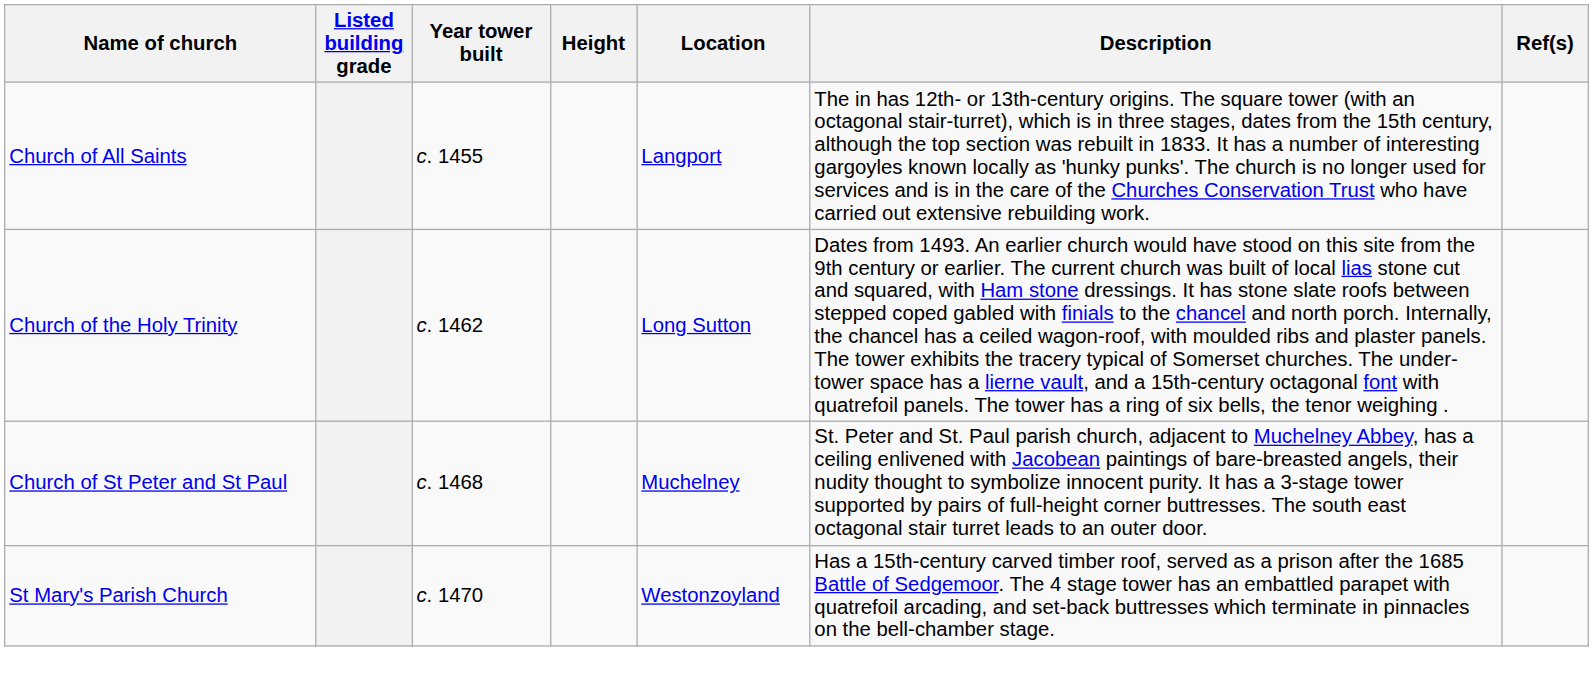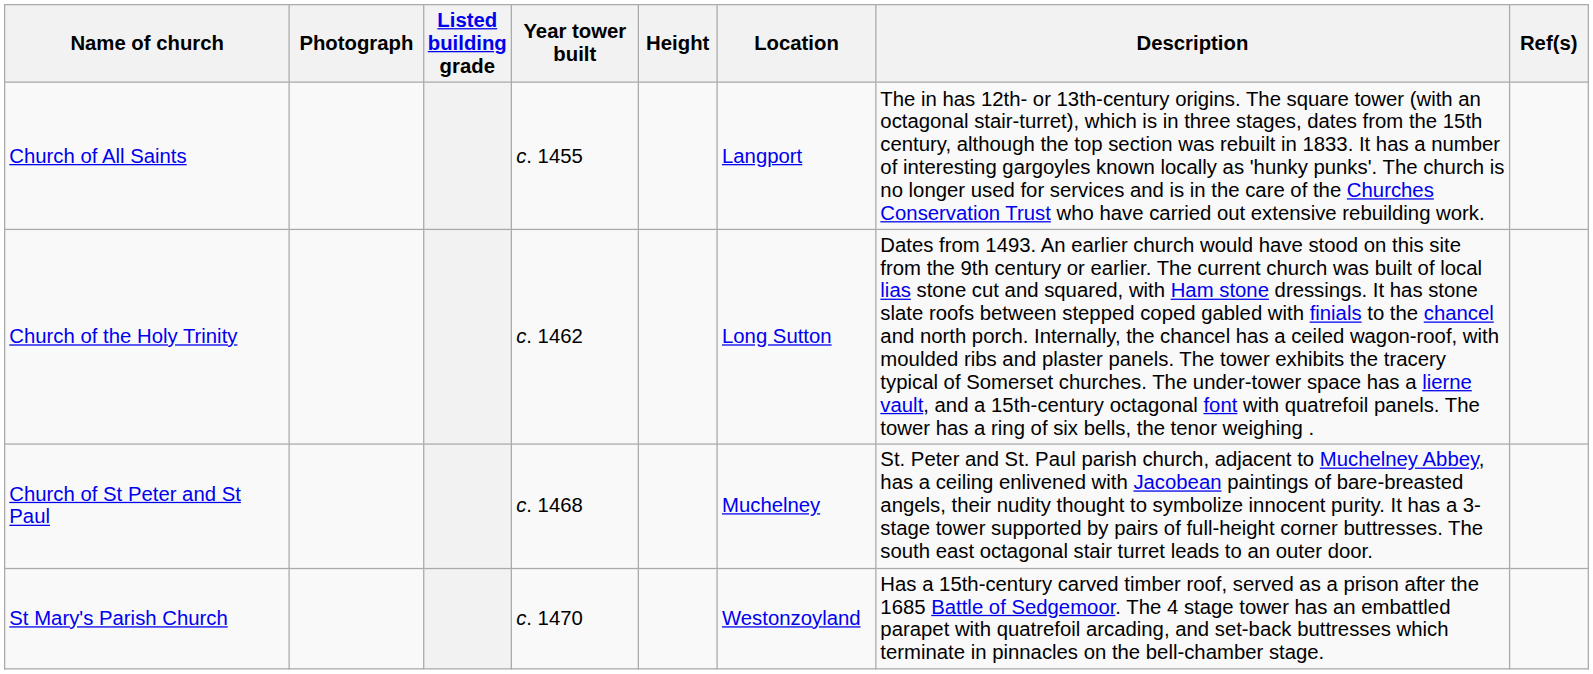+ column: Photograph
